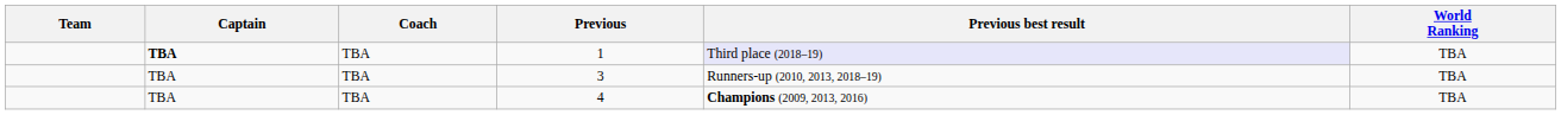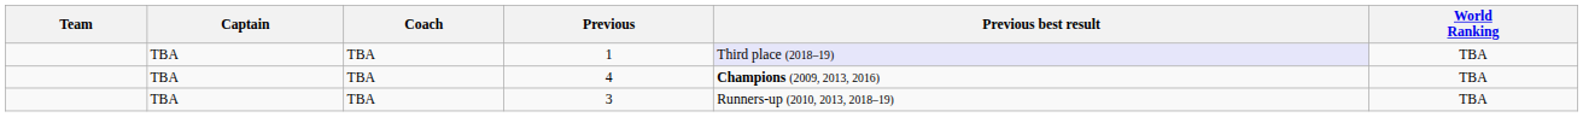1 | Captain: bold -> normal
rows swapped: 3 <-> 4
